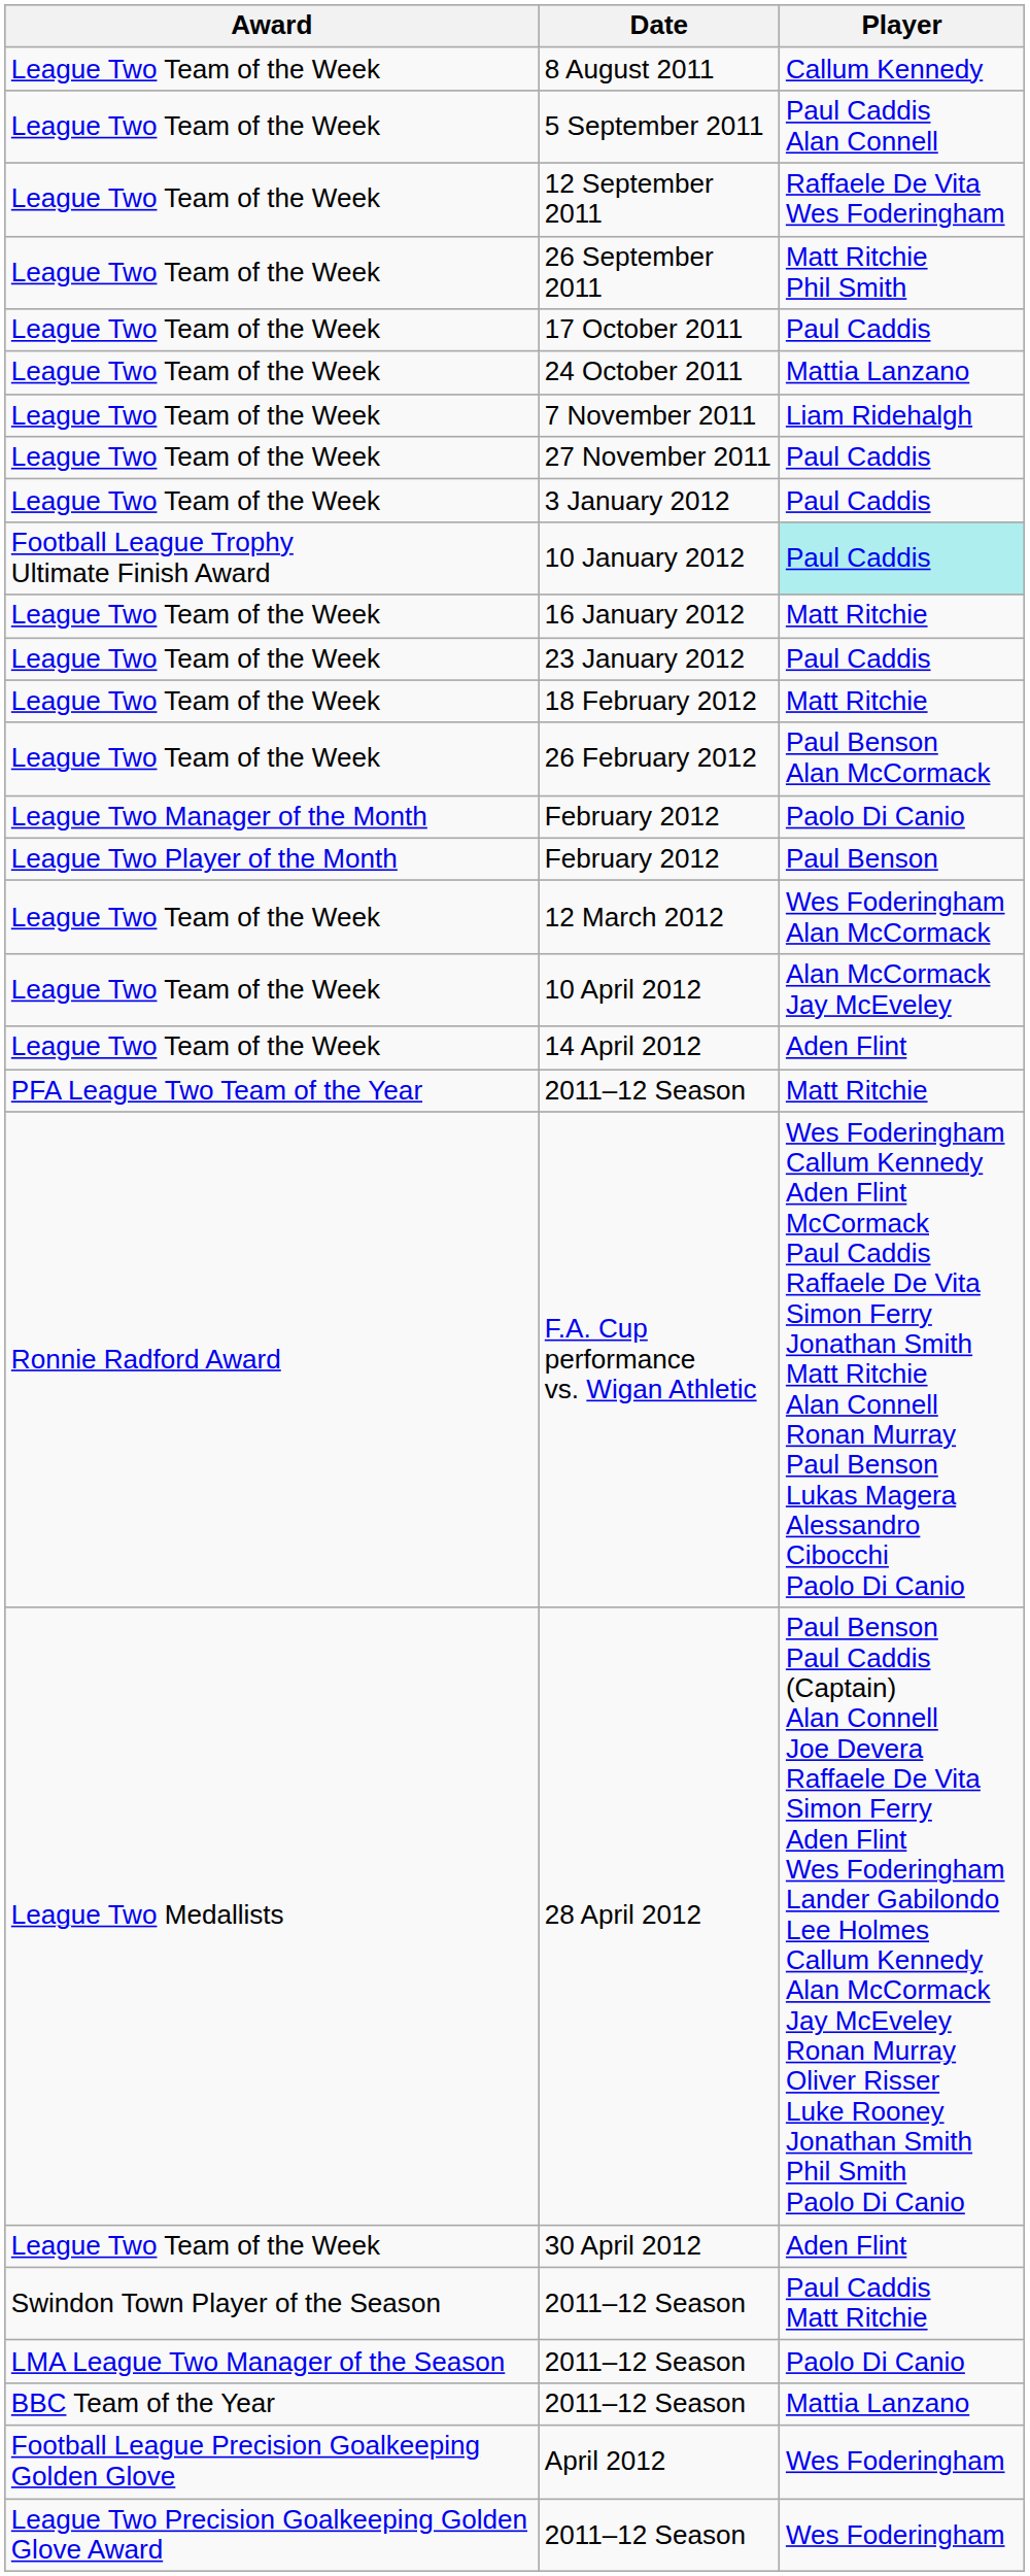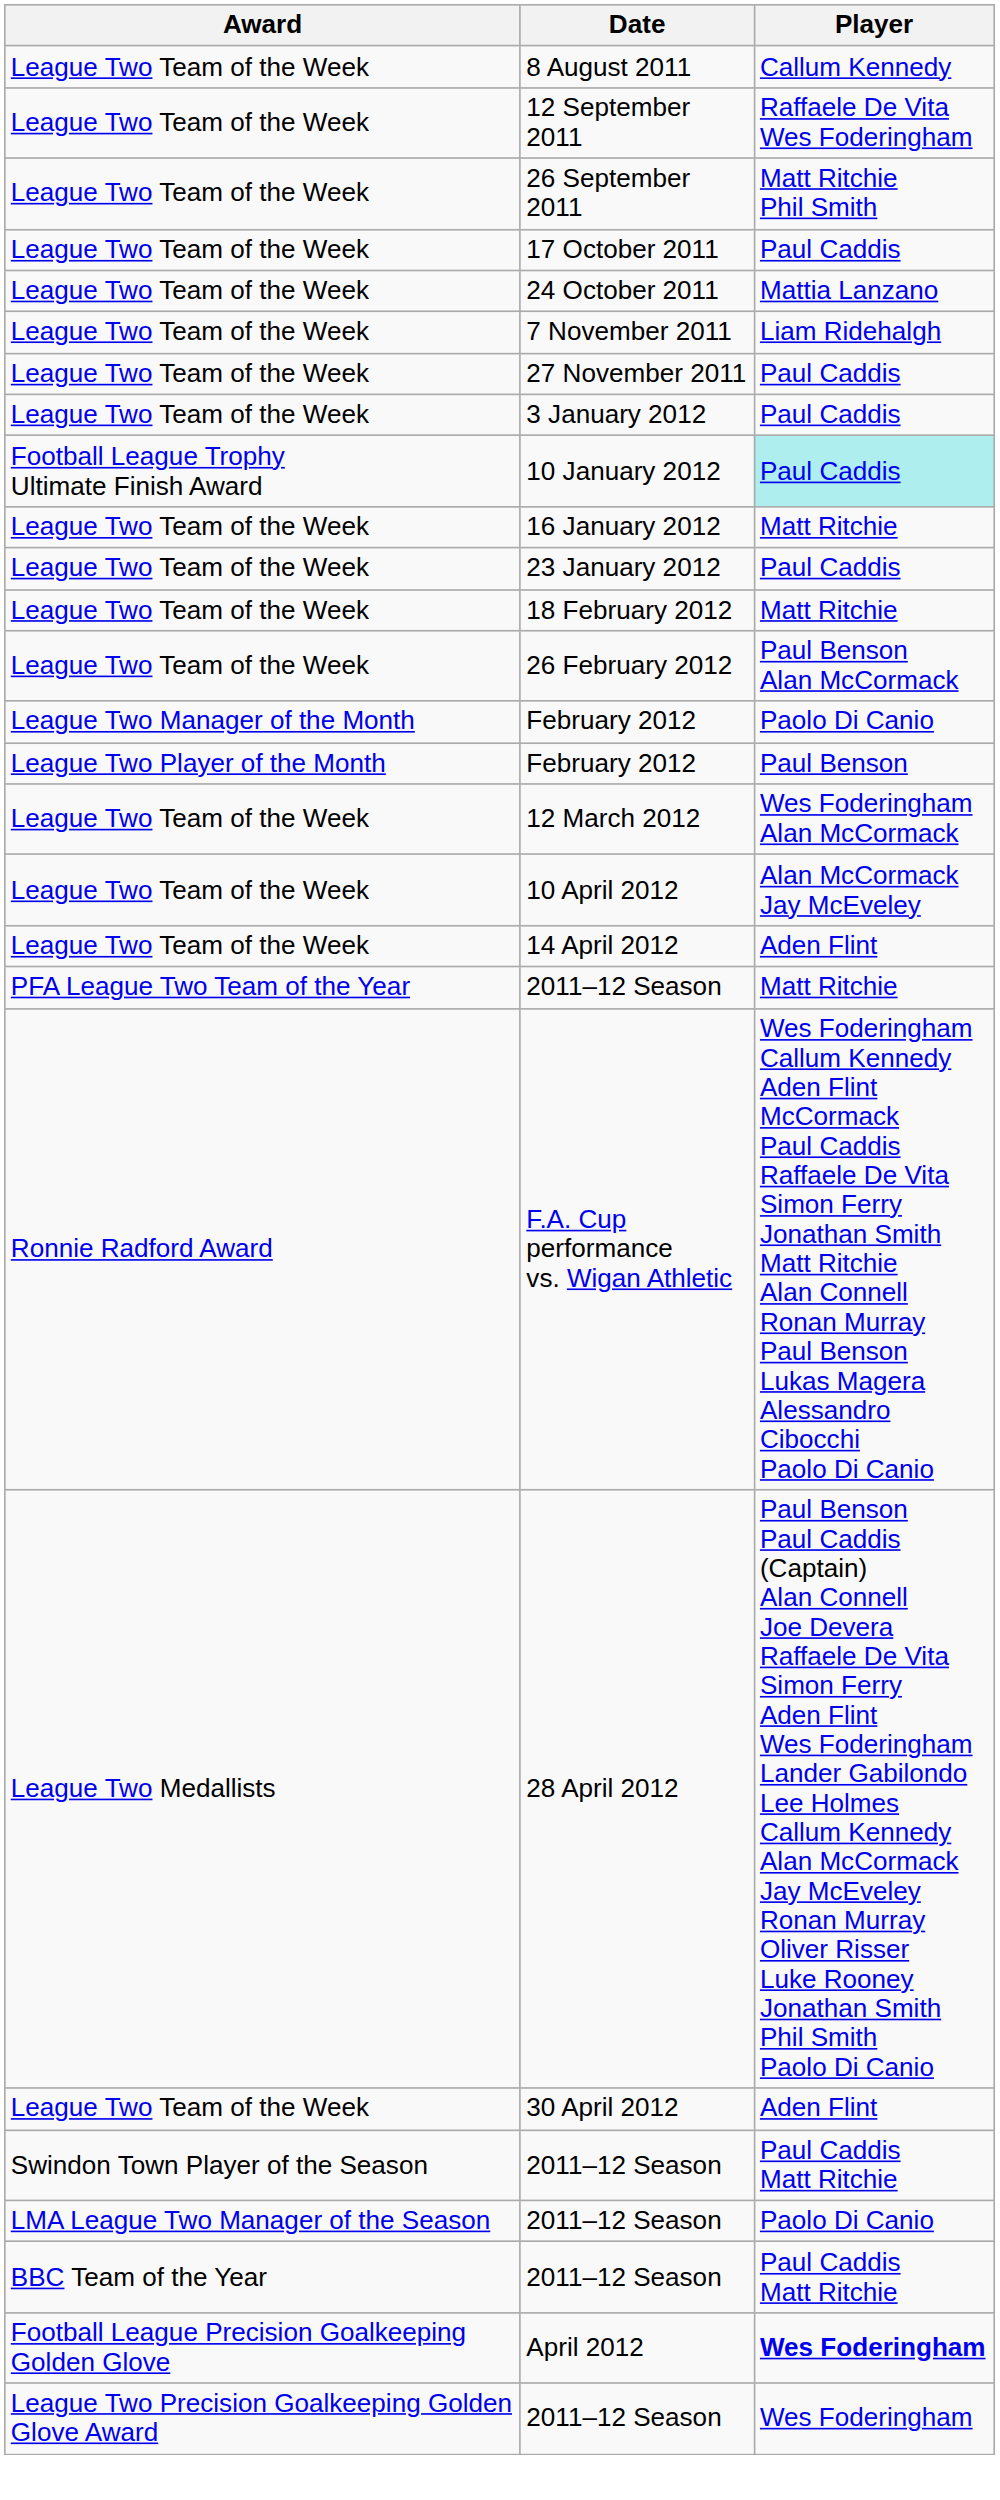- row: League Two Team of the Week | 5 September 2011 | Paul Caddis Alan Connell
BBC Team of the Year / 2011–12 Season | Player: Mattia Lanzano -> Paul Caddis Matt Ritchie
April 2012 | Player: normal -> bold
